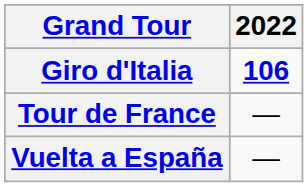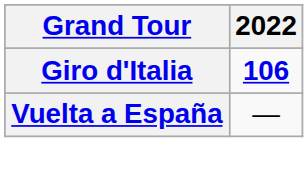- row: Tour de France | —
